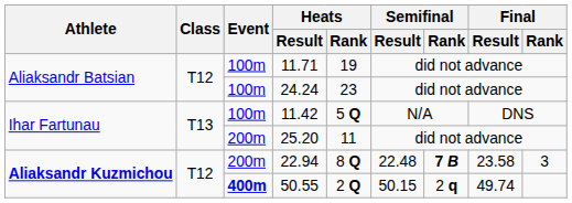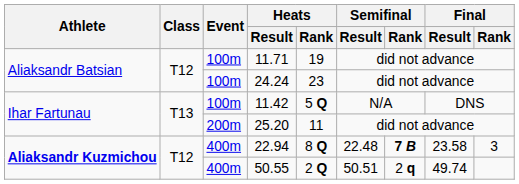22.94 | Event: 200m -> 400m
50.55 | Event: bold -> normal
50.55 | Semifinal / Result: 50.15 -> 50.51
